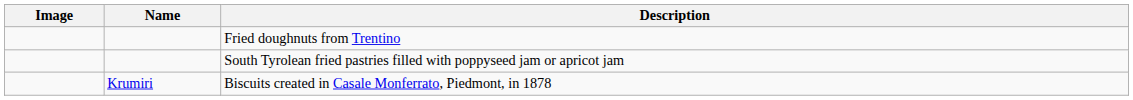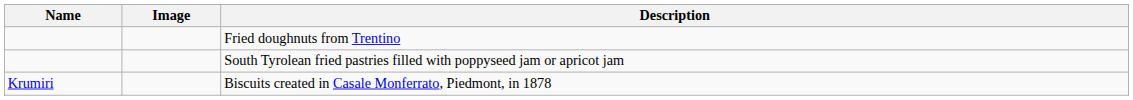columns swapped: Name <-> Image
